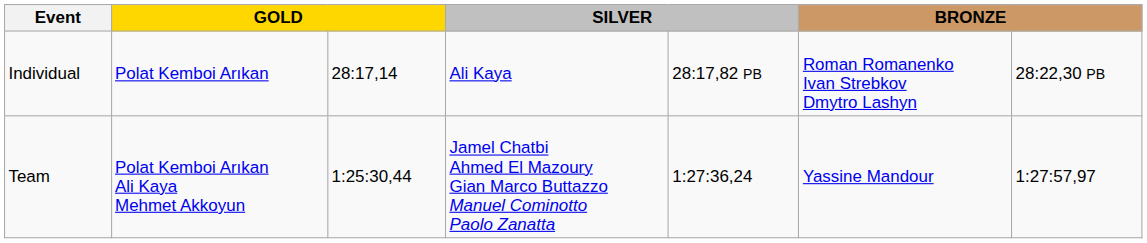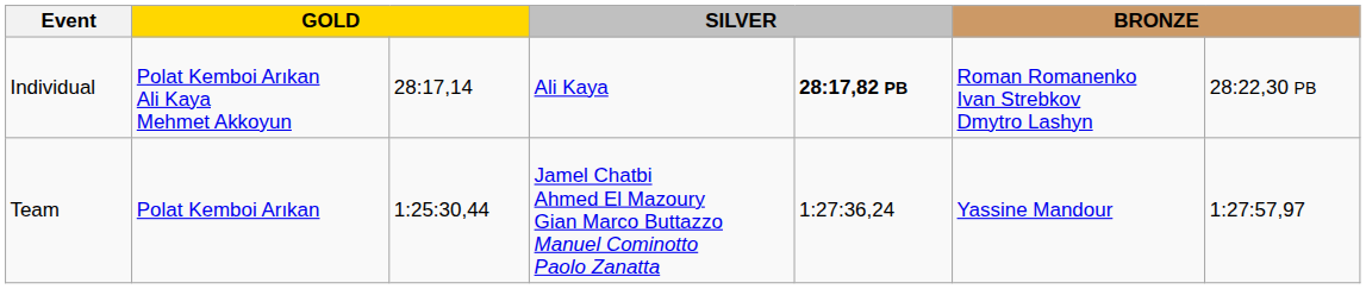Individual | column 2: Polat Kemboi Arıkan -> Polat Kemboi Arıkan Ali Kaya Mehmet Akkoyun
Individual | column 5: normal -> bold
Team | column 2: Polat Kemboi Arıkan Ali Kaya Mehmet Akkoyun -> Polat Kemboi Arıkan
